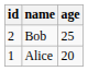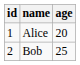rows swapped: Alice <-> Bob
